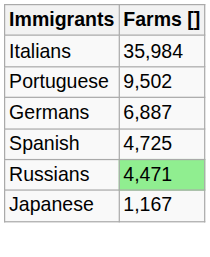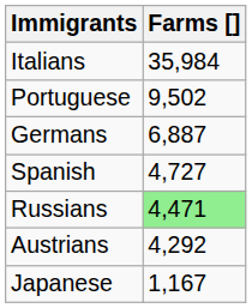Spanish | Farms []: 4,725 -> 4,727
+ row: Austrians | 4,292
